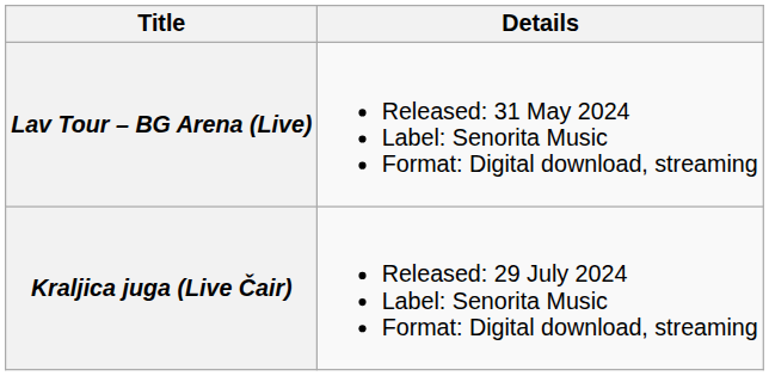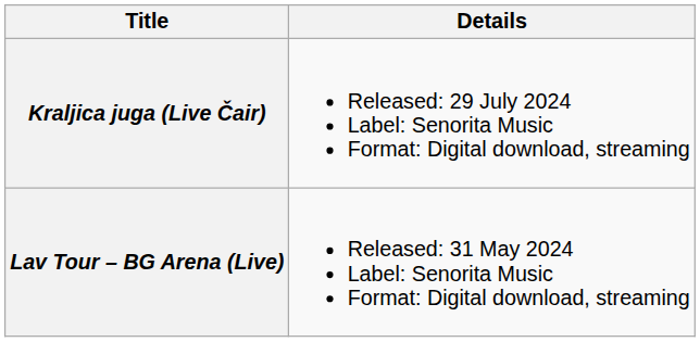rows swapped: Lav Tour – BG Arena (Live) <-> Kraljica juga (Live Čair)
